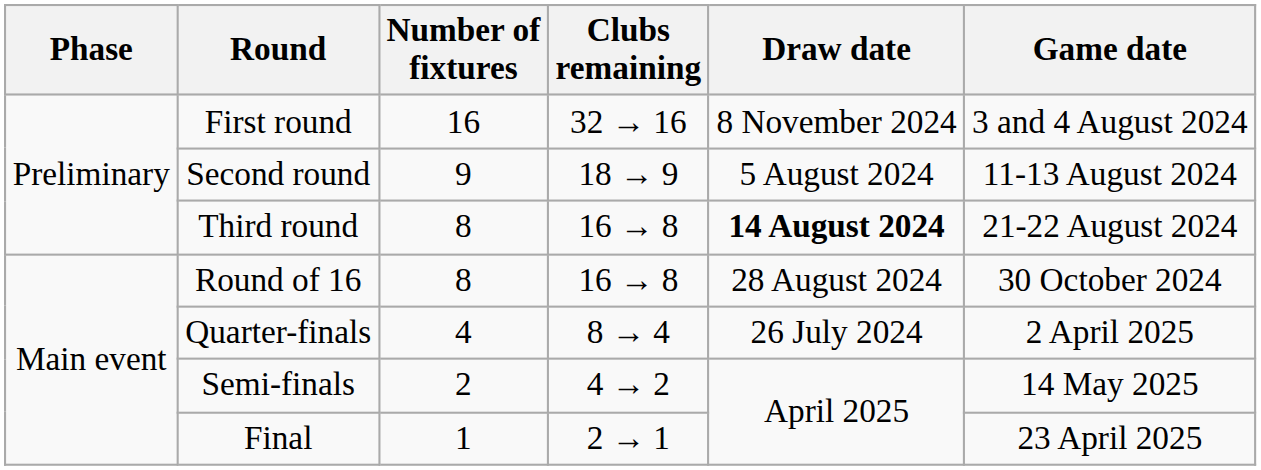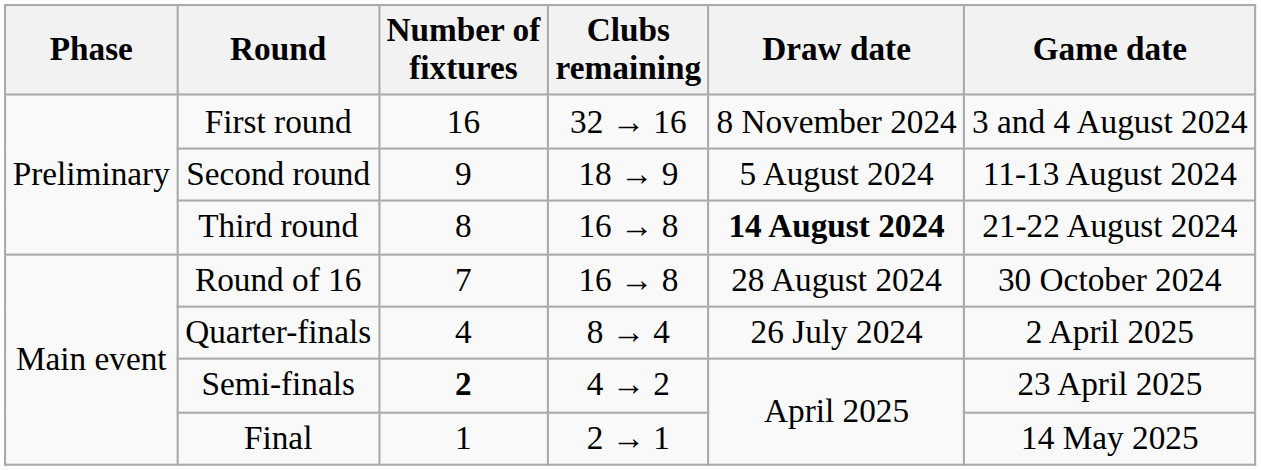Round of 16 | Number of fixtures: 8 -> 7
Semi-finals | Number of fixtures: normal -> bold
Semi-finals | Game date: 14 May 2025 -> 23 April 2025
Final | Game date: 23 April 2025 -> 14 May 2025
